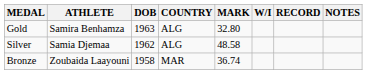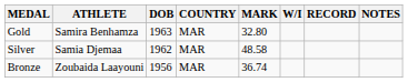Gold | COUNTRY: ALG -> MAR
Silver | COUNTRY: ALG -> MAR
Bronze | DOB: 1958 -> 1956
